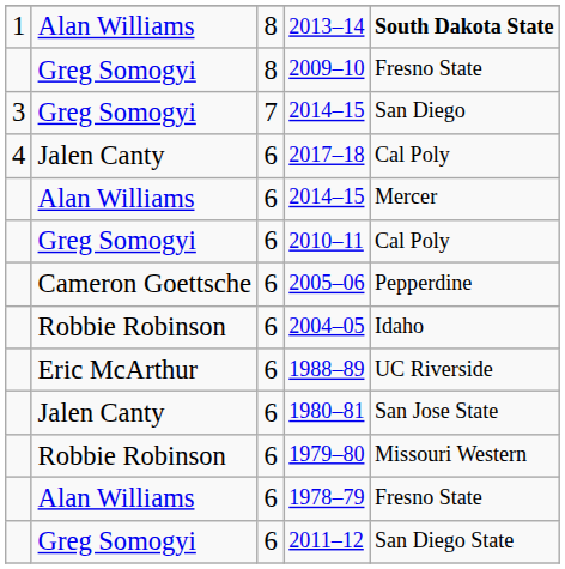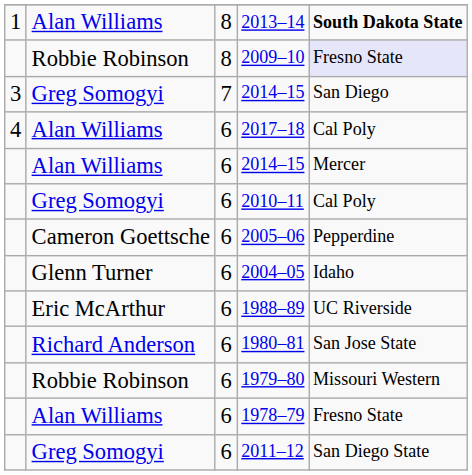2009–10 | column 2: Greg Somogyi -> Robbie Robinson
2009–10 | column 5: no background -> lavender background
2017–18 | column 2: Jalen Canty -> Alan Williams
2004–05 | column 2: Robbie Robinson -> Glenn Turner
1980–81 | column 2: Jalen Canty -> Richard Anderson
